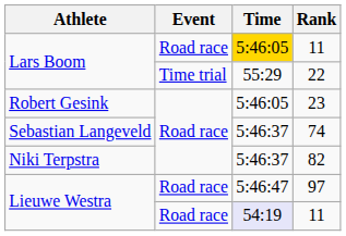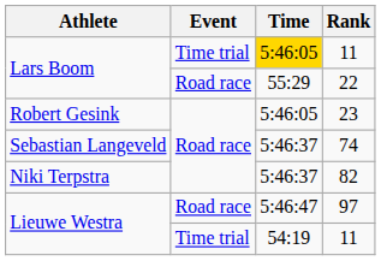Lars Boom / 11 | Event: Road race -> Time trial
22 | Event: Time trial -> Road race
Lieuwe Westra / 11 | Event: Road race -> Time trial
Lieuwe Westra / 11 | Time: lavender background -> no background
